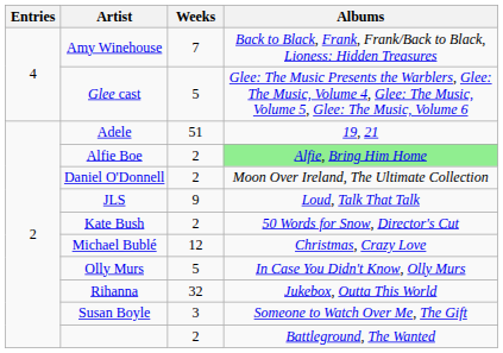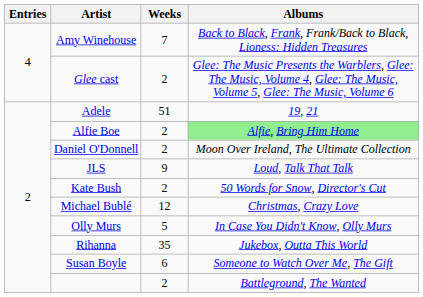Glee cast | Weeks: 5 -> 2
Rihanna | Weeks: 32 -> 35
Susan Boyle | Weeks: 3 -> 6
